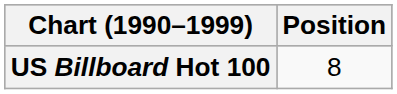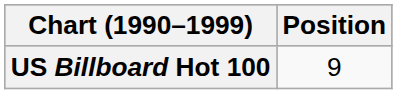US Billboard Hot 100 | Position: 8 -> 9
